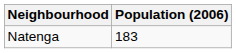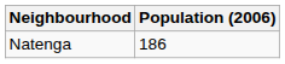Natenga | Population (2006): 183 -> 186
